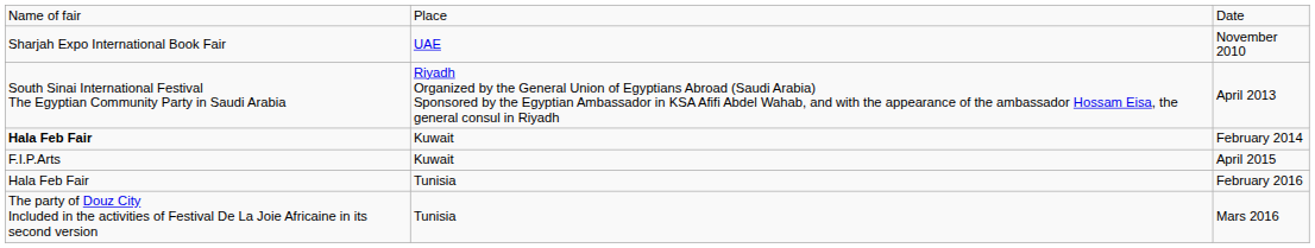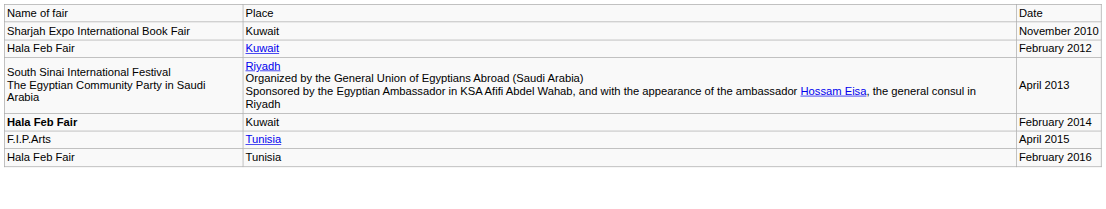November 2010 | column 2: UAE -> Kuwait
+ row: Hala Feb Fair | Kuwait | February 2012
April 2015 | column 2: Kuwait -> Tunisia
- row: The party of Douz City Included in the activities of Festival De La Joie Africaine in its second version | Tunisia | Mars 2016
